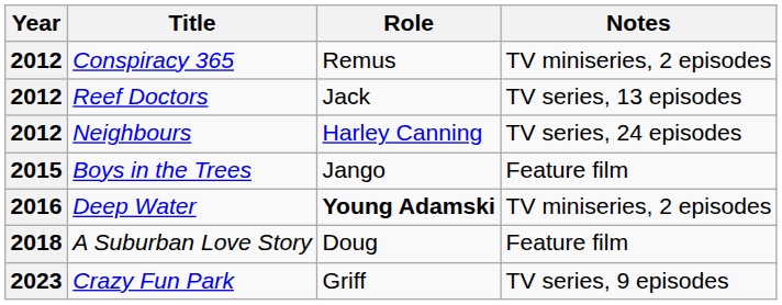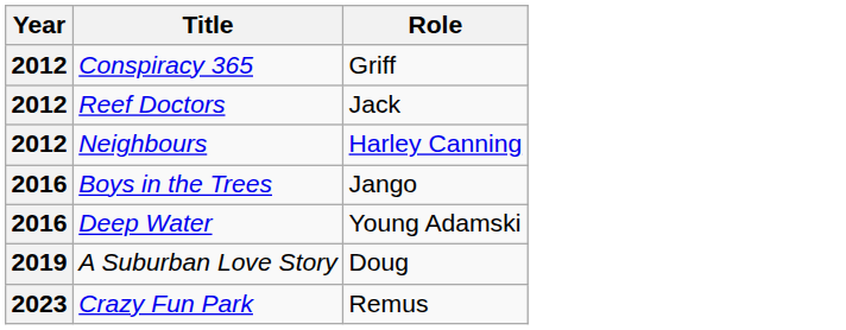- column: Notes | TV miniseries, 2 episodes | TV series, 13 episodes | TV series, 24 episodes | Feature film | TV miniseries, 2 episodes | Feature film | TV series, 9 episodes
Conspiracy 365 | Role: Remus -> Griff
Boys in the Trees | Year: 2015 -> 2016
Deep Water | Role: bold -> normal
A Suburban Love Story | Year: 2018 -> 2019
Crazy Fun Park | Role: Griff -> Remus
